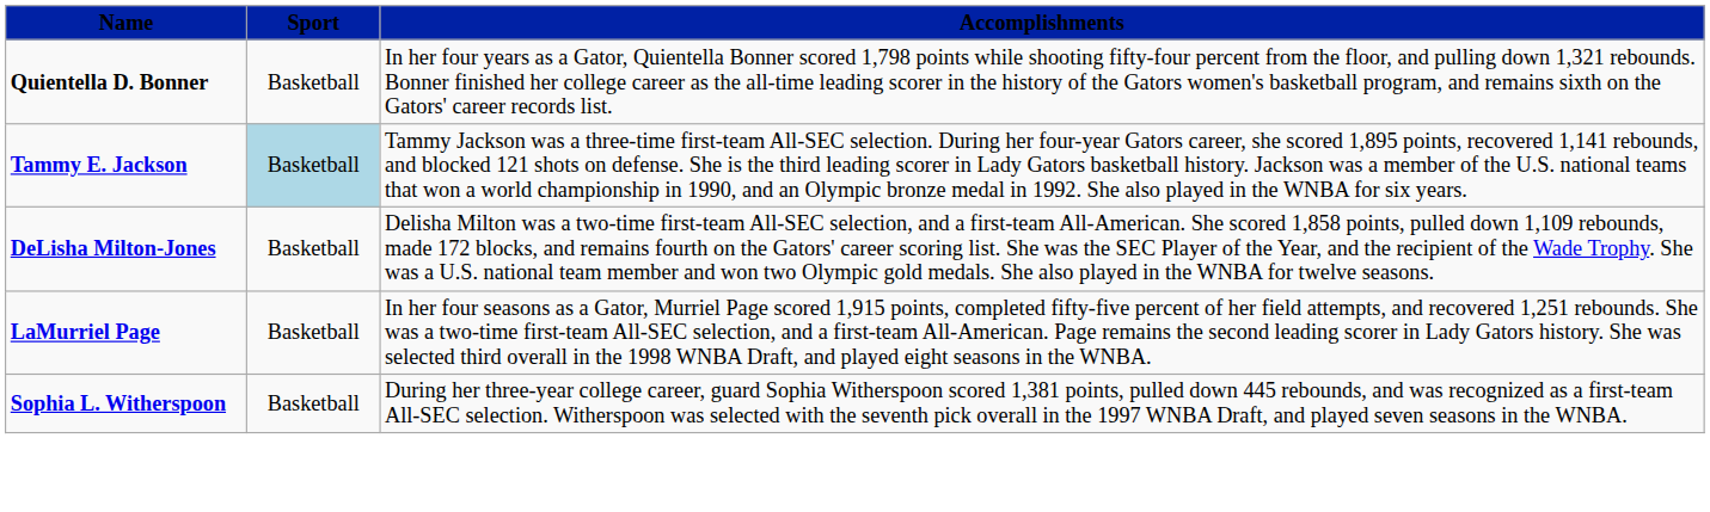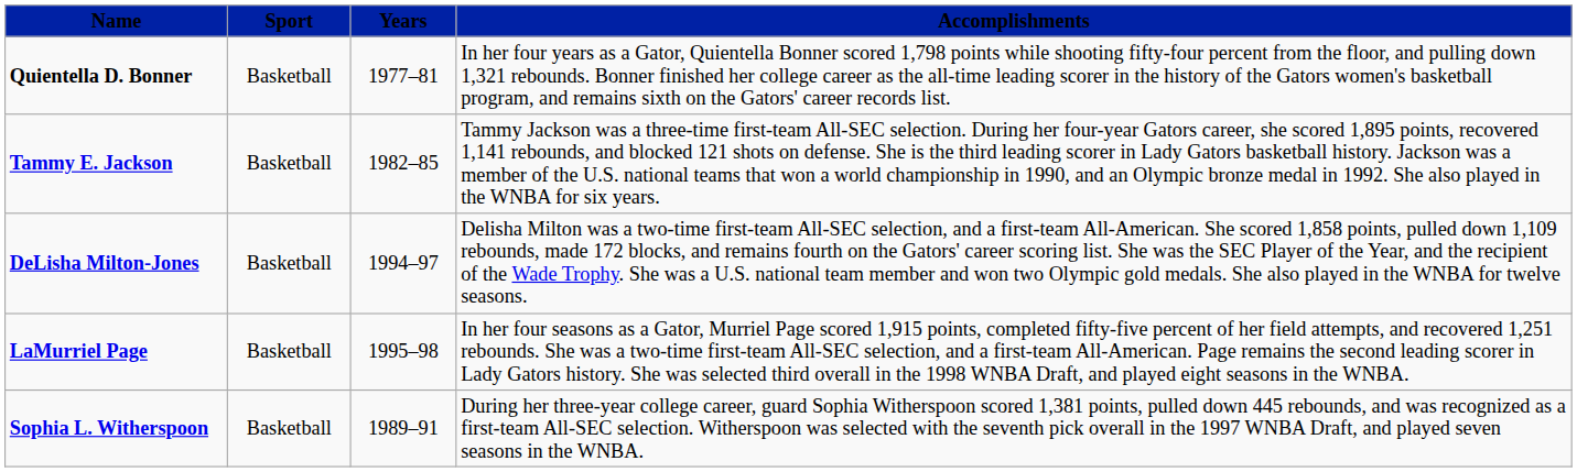+ column: Years | 1977–81 | 1982–85 | 1994–97 | 1995–98 | 1989–91
Tammy E. Jackson | Sport: lightblue background -> no background
